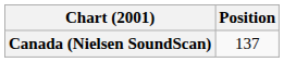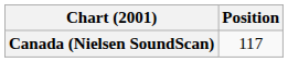Canada (Nielsen SoundScan) | Position: 137 -> 117
